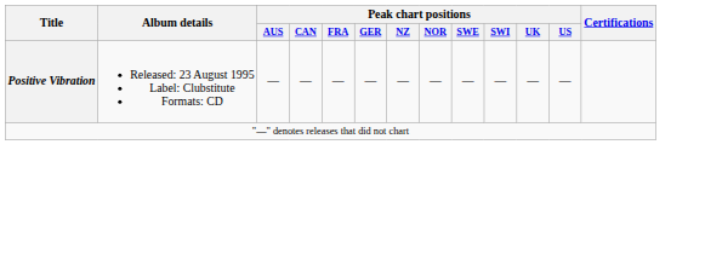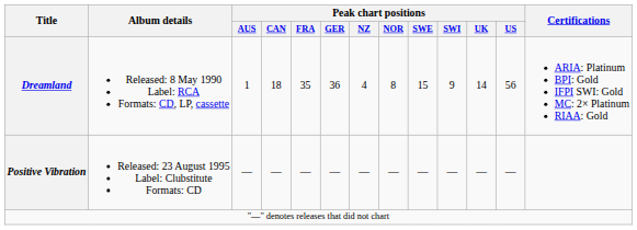+ row: Dreamland | Released: 8 May 1990 Label: RCA Formats: CD, LP, cassette | 1 | 18 | 35 | 36 | 4 | 8 | 15 | 9 | 14 | 56 | ARIA: Platinum BPI: Gold IFPI SWI: Gold MC: 2× Platinum RIAA: Gold
